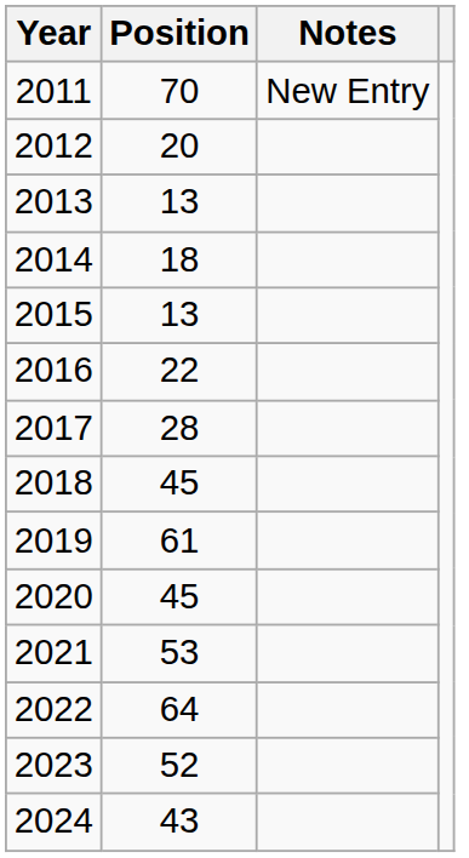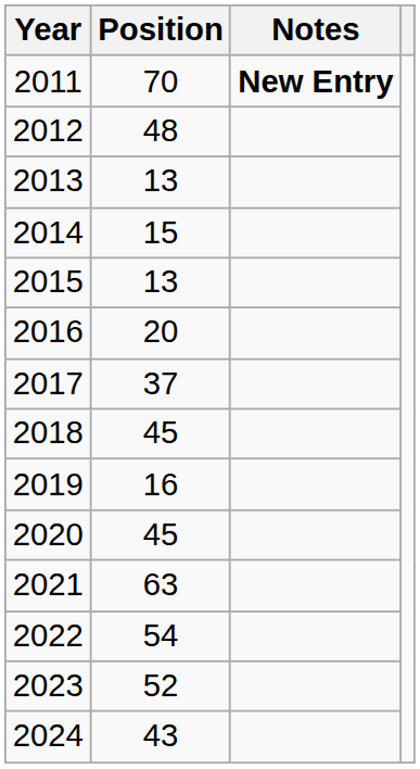2011 | Notes: normal -> bold
2012 | Position: 20 -> 48
2014 | Position: 18 -> 15
2016 | Position: 22 -> 20
2017 | Position: 28 -> 37
2019 | Position: 61 -> 16
2021 | Position: 53 -> 63
2022 | Position: 64 -> 54
